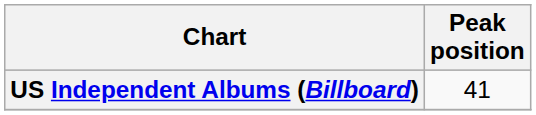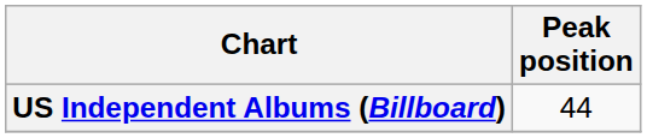US Independent Albums (Billboard) | Peak position: 41 -> 44
